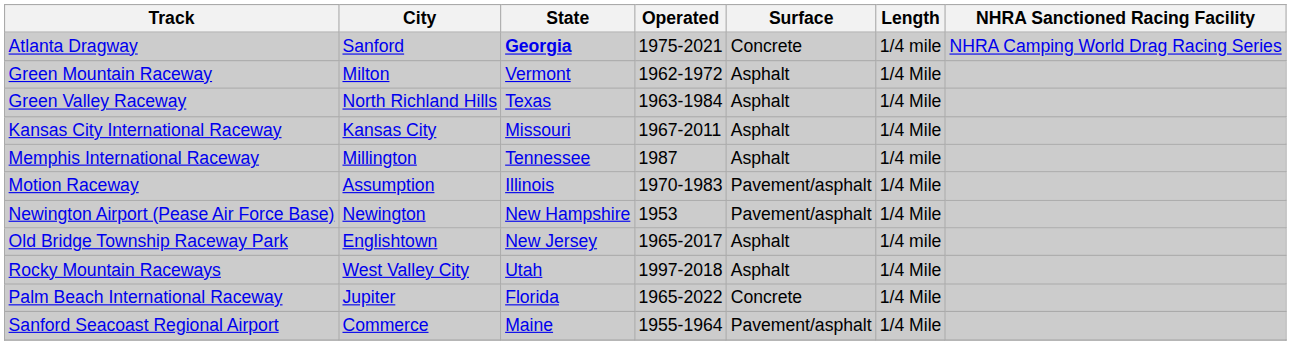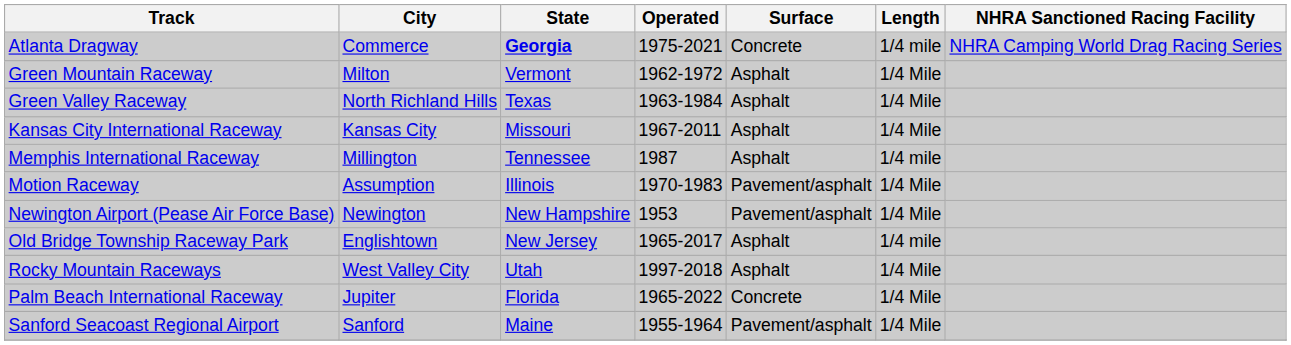Atlanta Dragway | City: Sanford -> Commerce
Sanford Seacoast Regional Airport | City: Commerce -> Sanford
